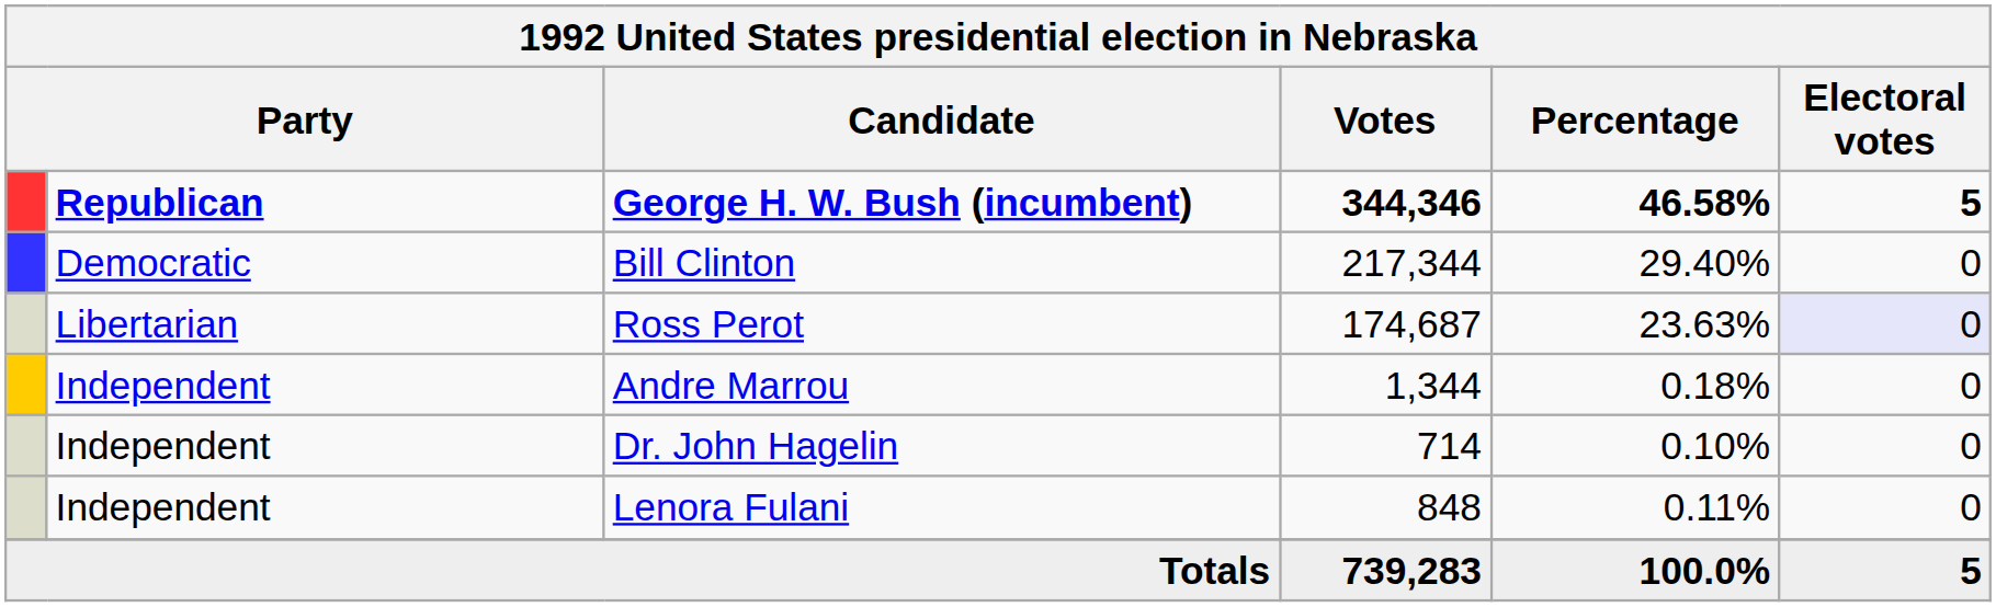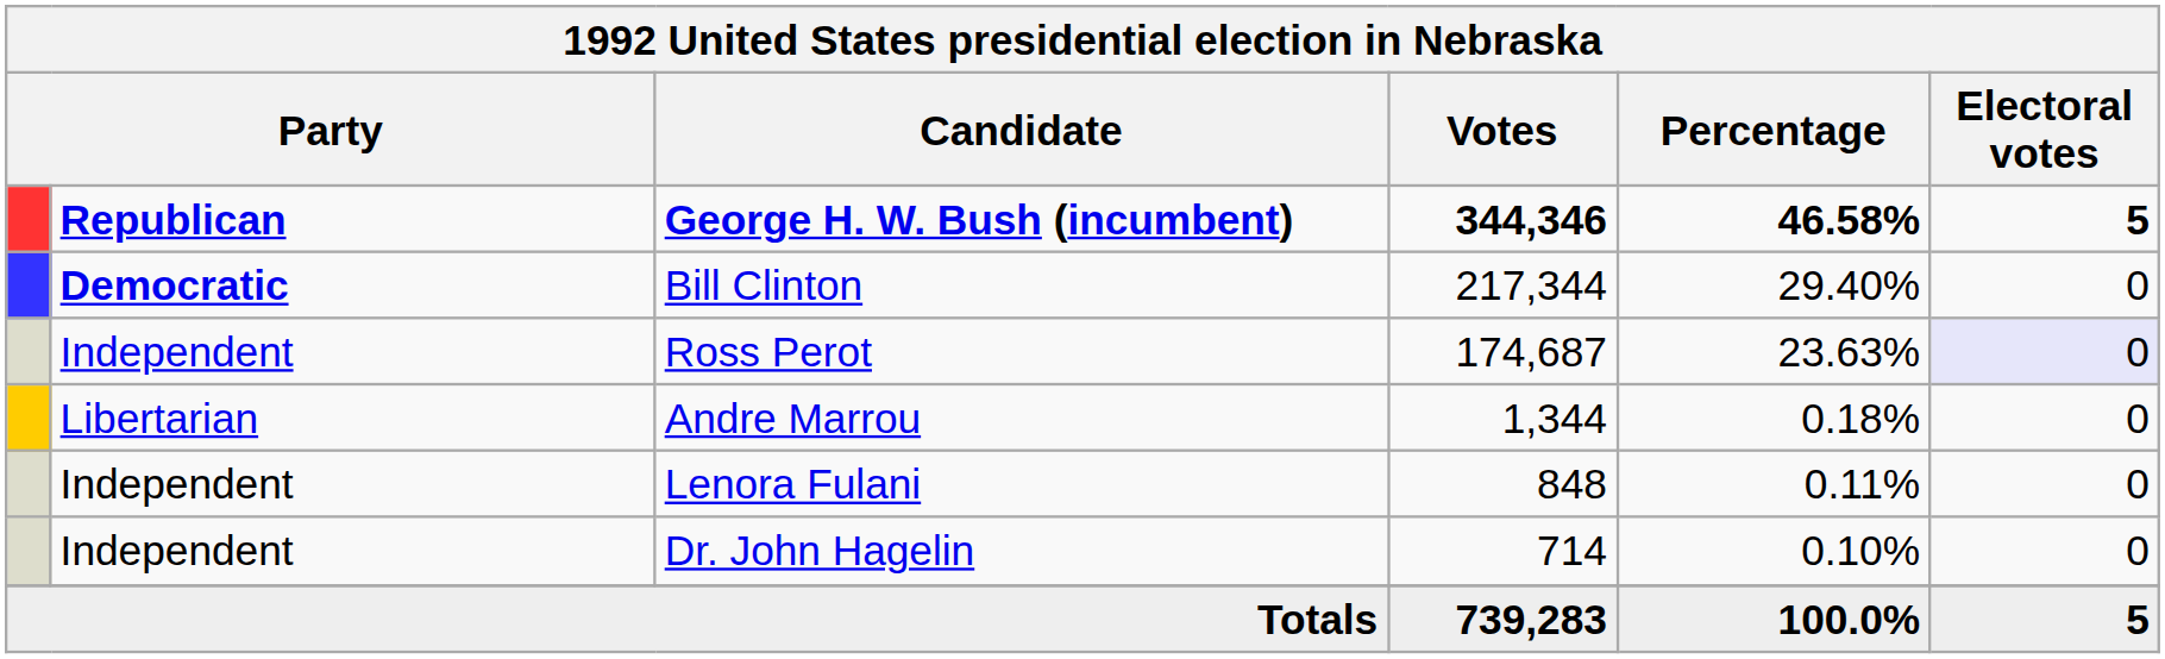Bill Clinton | column 2: normal -> bold
Ross Perot | column 2: Libertarian -> Independent
Andre Marrou | column 2: Independent -> Libertarian
rows swapped: Lenora Fulani <-> Dr. John Hagelin
